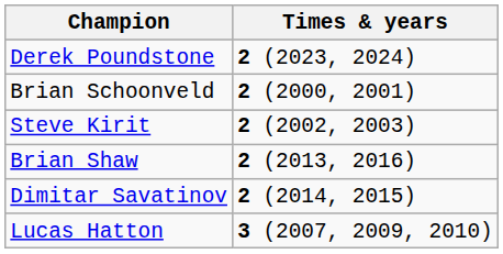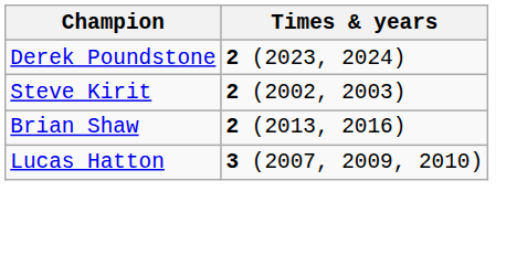- row: Brian Schoonveld | 2 (2000, 2001)
- row: Dimitar Savatinov | 2 (2014, 2015)
